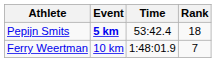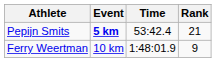Pepijn Smits | Rank: 18 -> 21
Ferry Weertman | Rank: 7 -> 9
